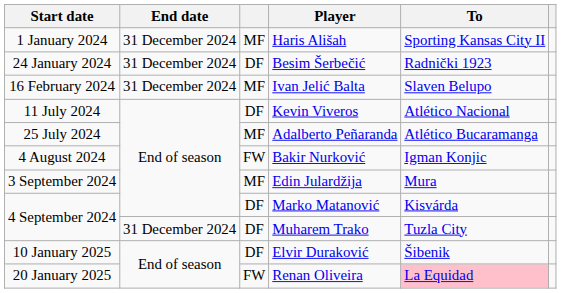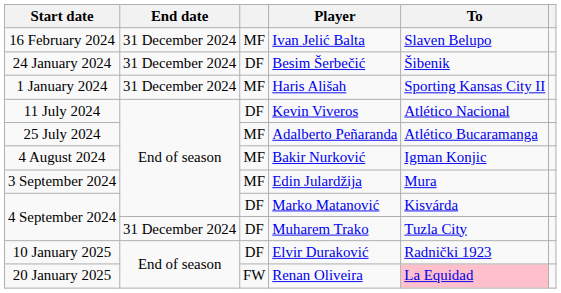rows swapped: Haris Ališah <-> Ivan Jelić Balta
Besim Šerbečić | To: Radnički 1923 -> Šibenik
Bakir Nurković | column 3: FW -> MF
Elvir Duraković | To: Šibenik -> Radnički 1923
